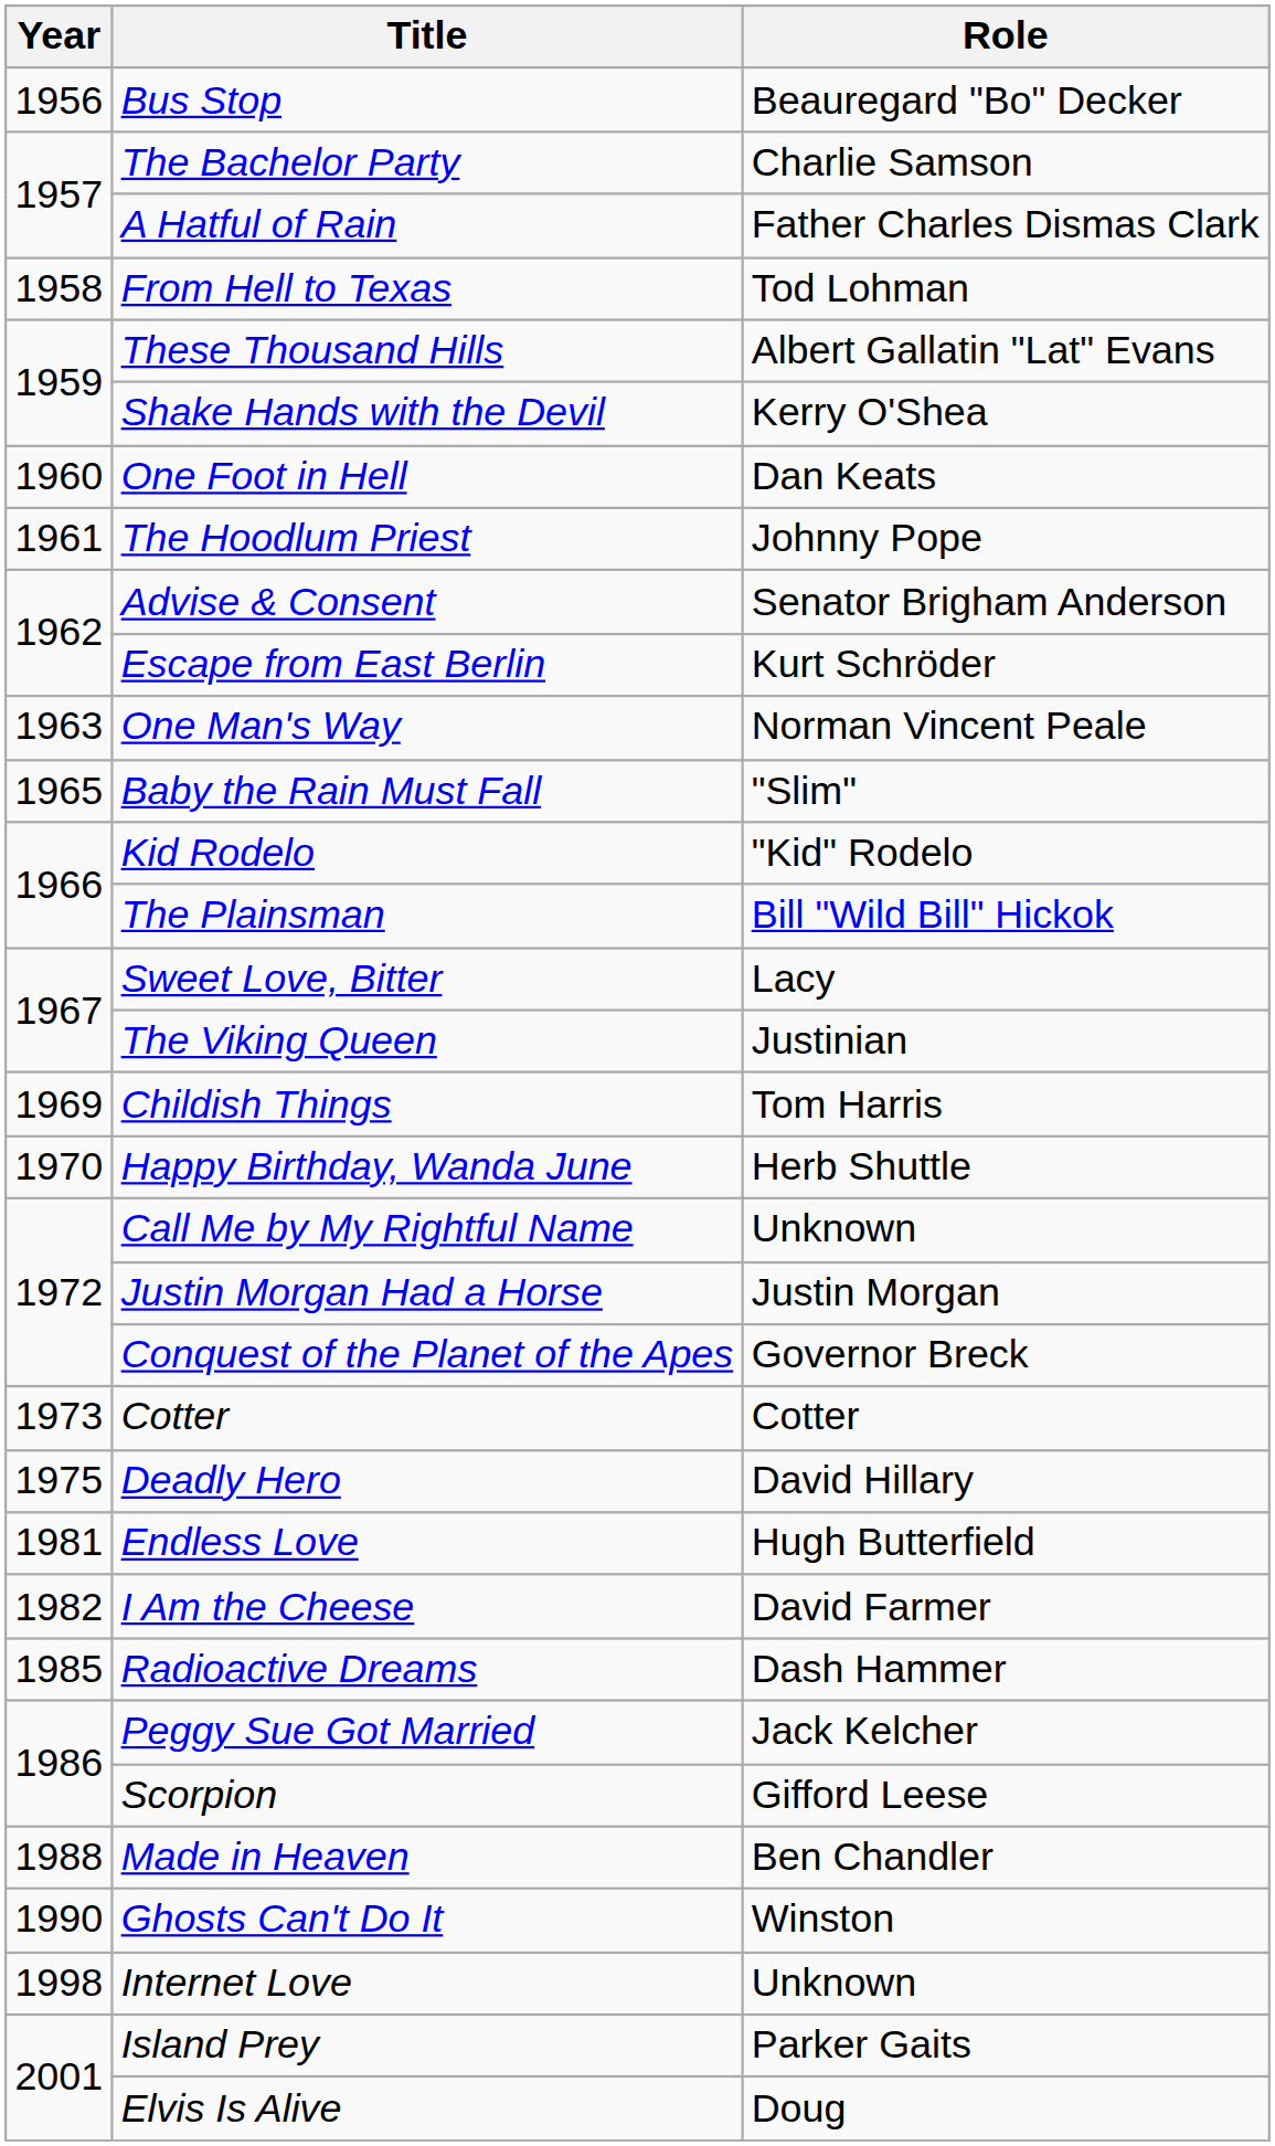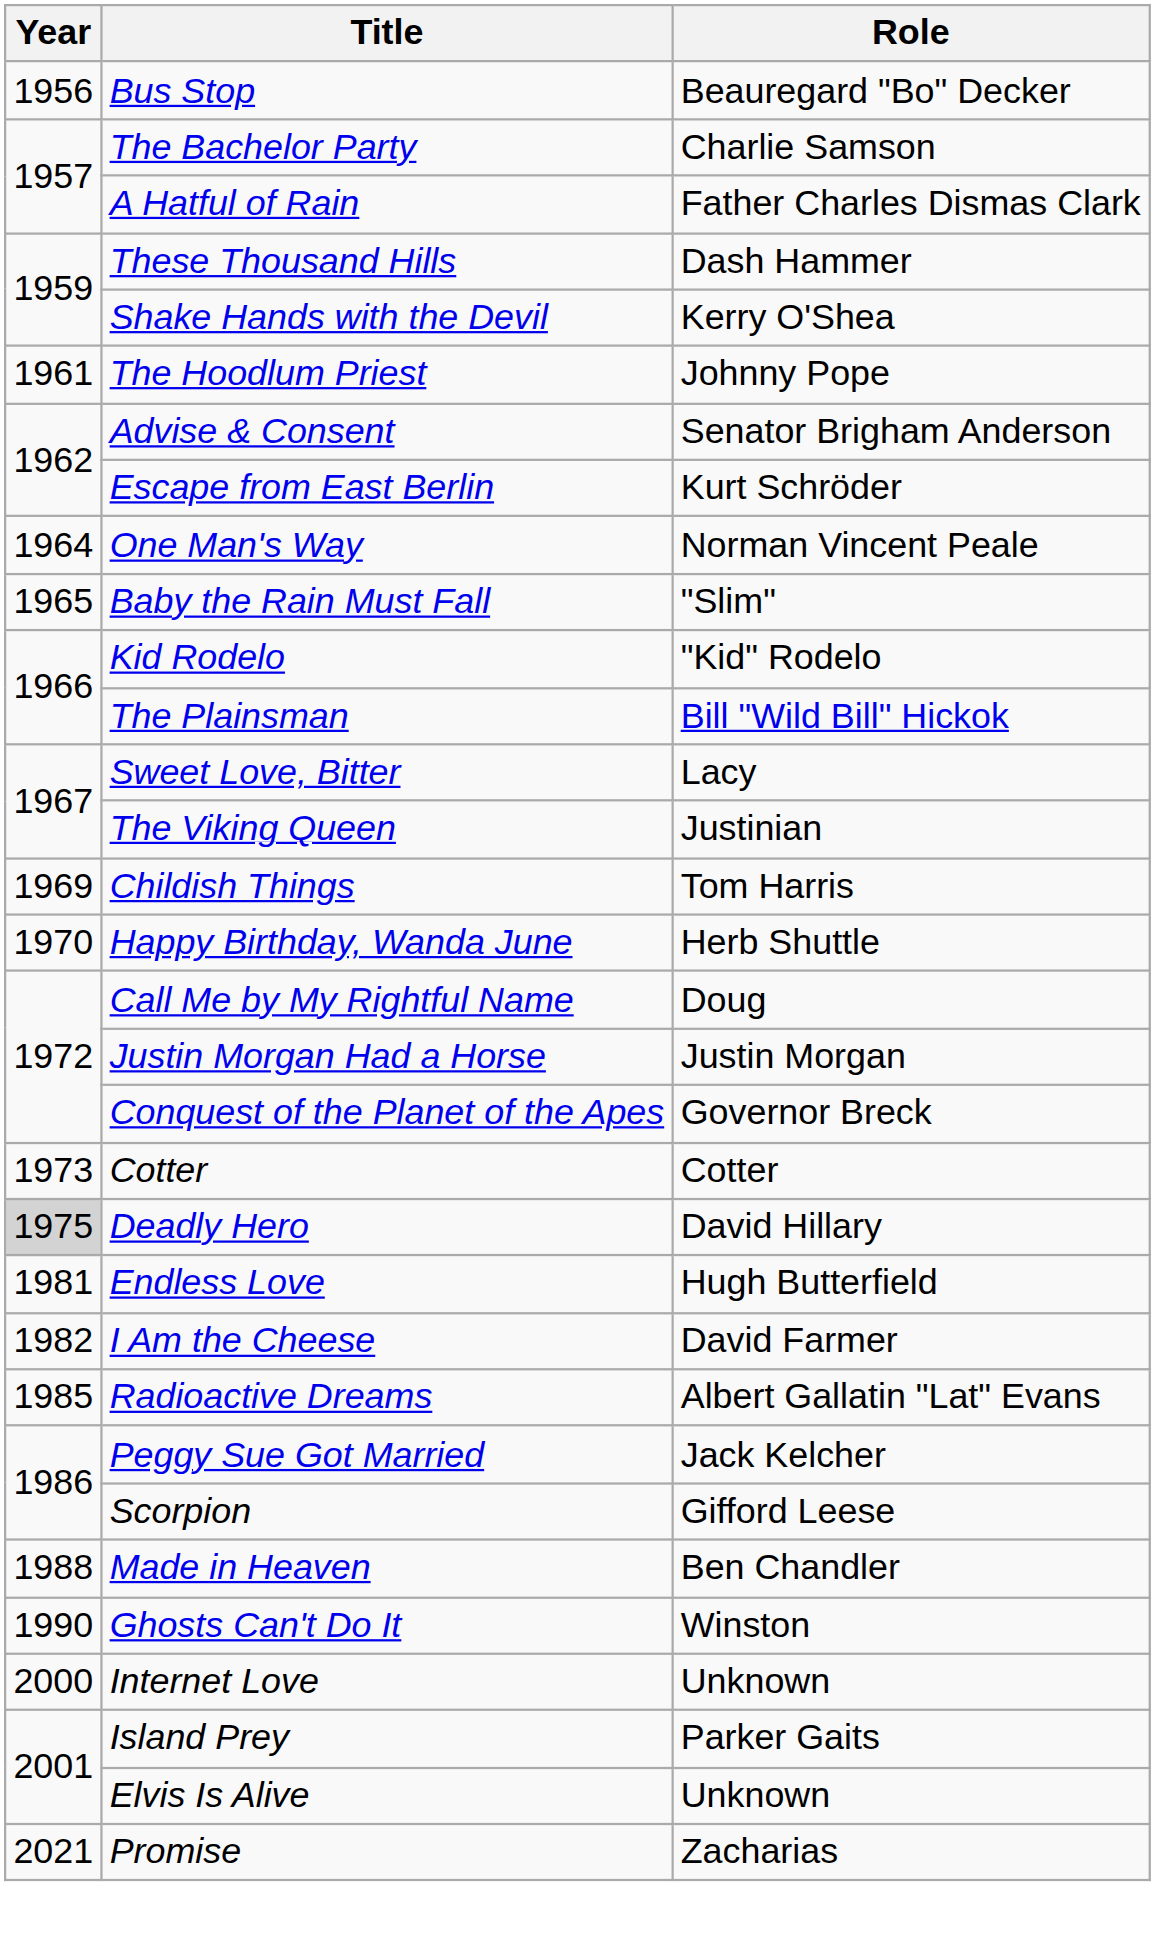- row: 1958 | From Hell to Texas | Tod Lohman
These Thousand Hills | Role: Albert Gallatin "Lat" Evans -> Dash Hammer
- row: 1960 | One Foot in Hell | Dan Keats
One Man's Way | Year: 1963 -> 1964
Call Me by My Rightful Name | Role: Unknown -> Doug
Deadly Hero | Year: no background -> lightgrey background
Radioactive Dreams | Role: Dash Hammer -> Albert Gallatin "Lat" Evans
Internet Love | Year: 1998 -> 2000
Elvis Is Alive | Role: Doug -> Unknown
+ row: 2021 | Promise | Zacharias
